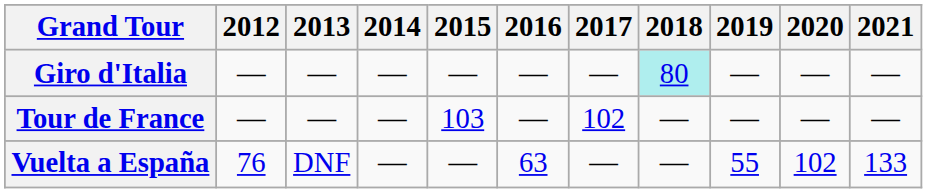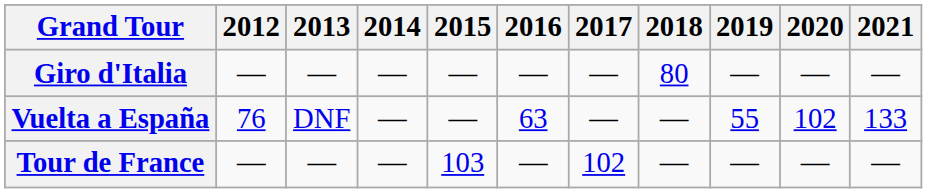Giro d'Italia | 2018: paleturquoise background -> no background
rows swapped: Tour de France <-> Vuelta a España
